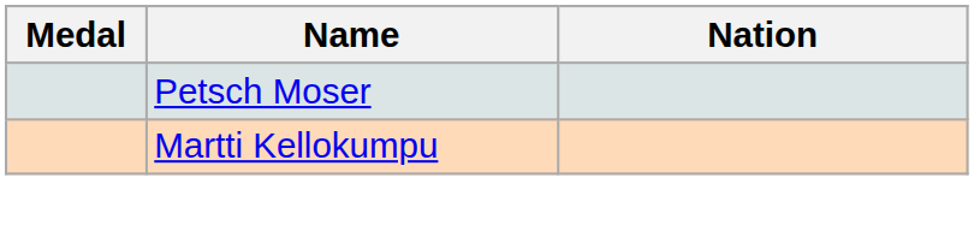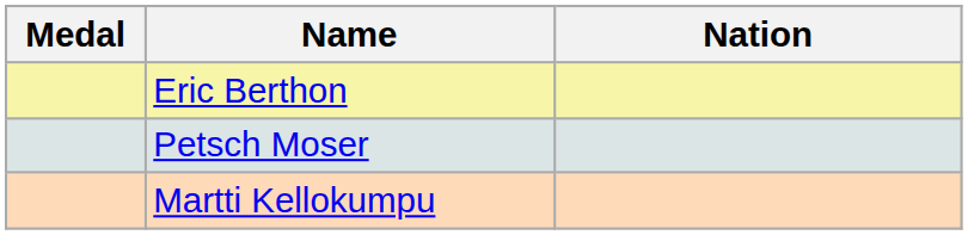+ row: Eric Berthon
